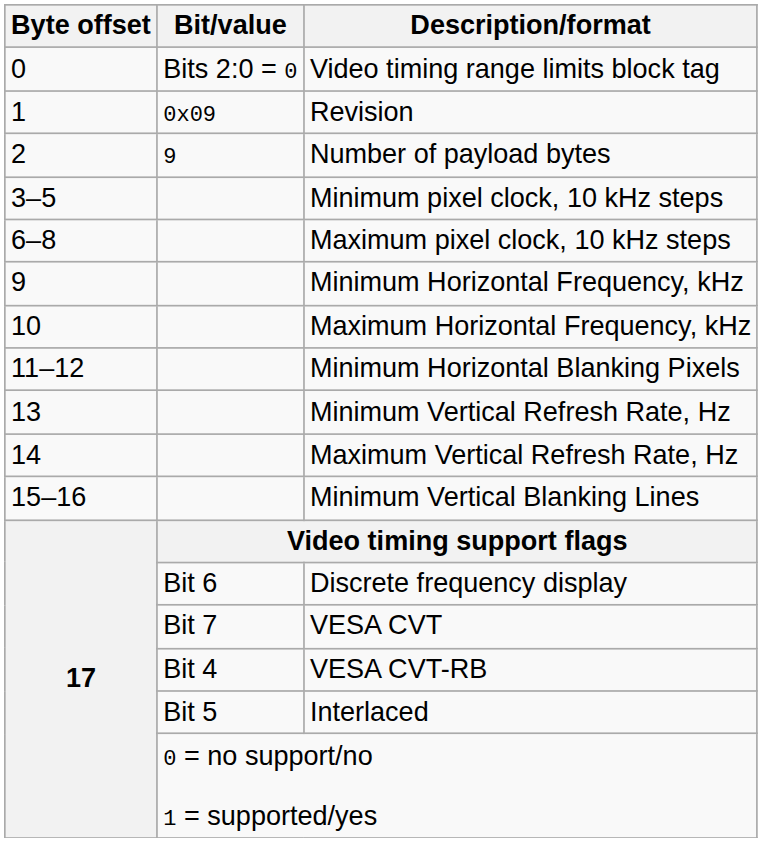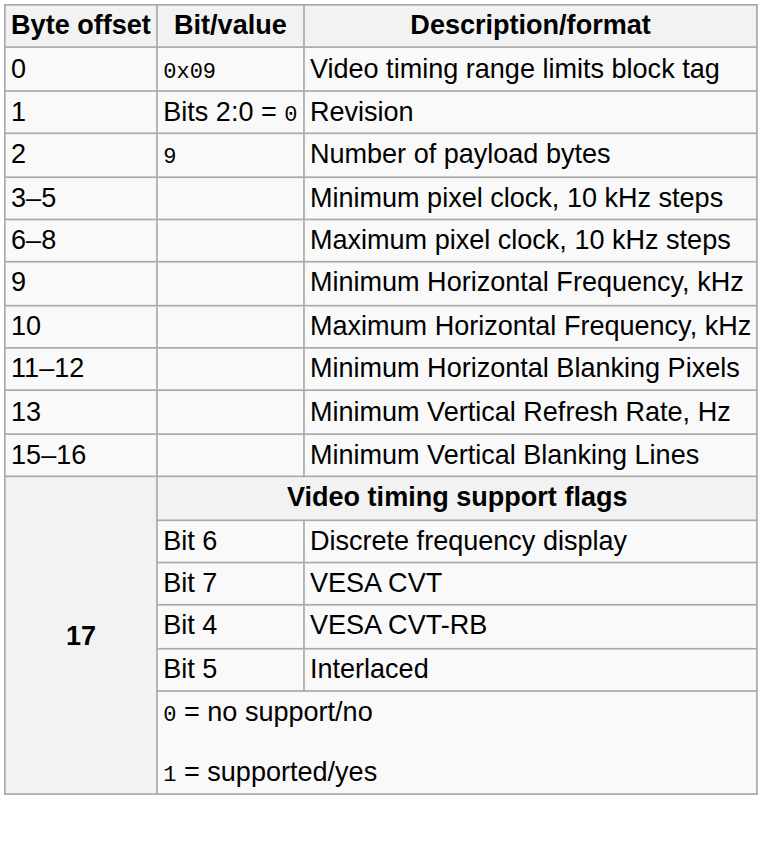Video timing range limits block tag | Bit/value: Bits 2:0 = 0 -> 0x09
Revision | Bit/value: 0x09 -> Bits 2:0 = 0
- row: 14 | Maximum Vertical Refresh Rate, Hz
